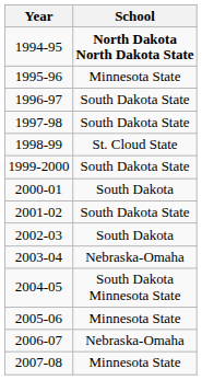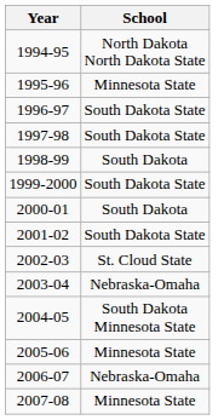1994-95 | School: bold -> normal
1998-99 | School: St. Cloud State -> South Dakota
2002-03 | School: South Dakota -> St. Cloud State
